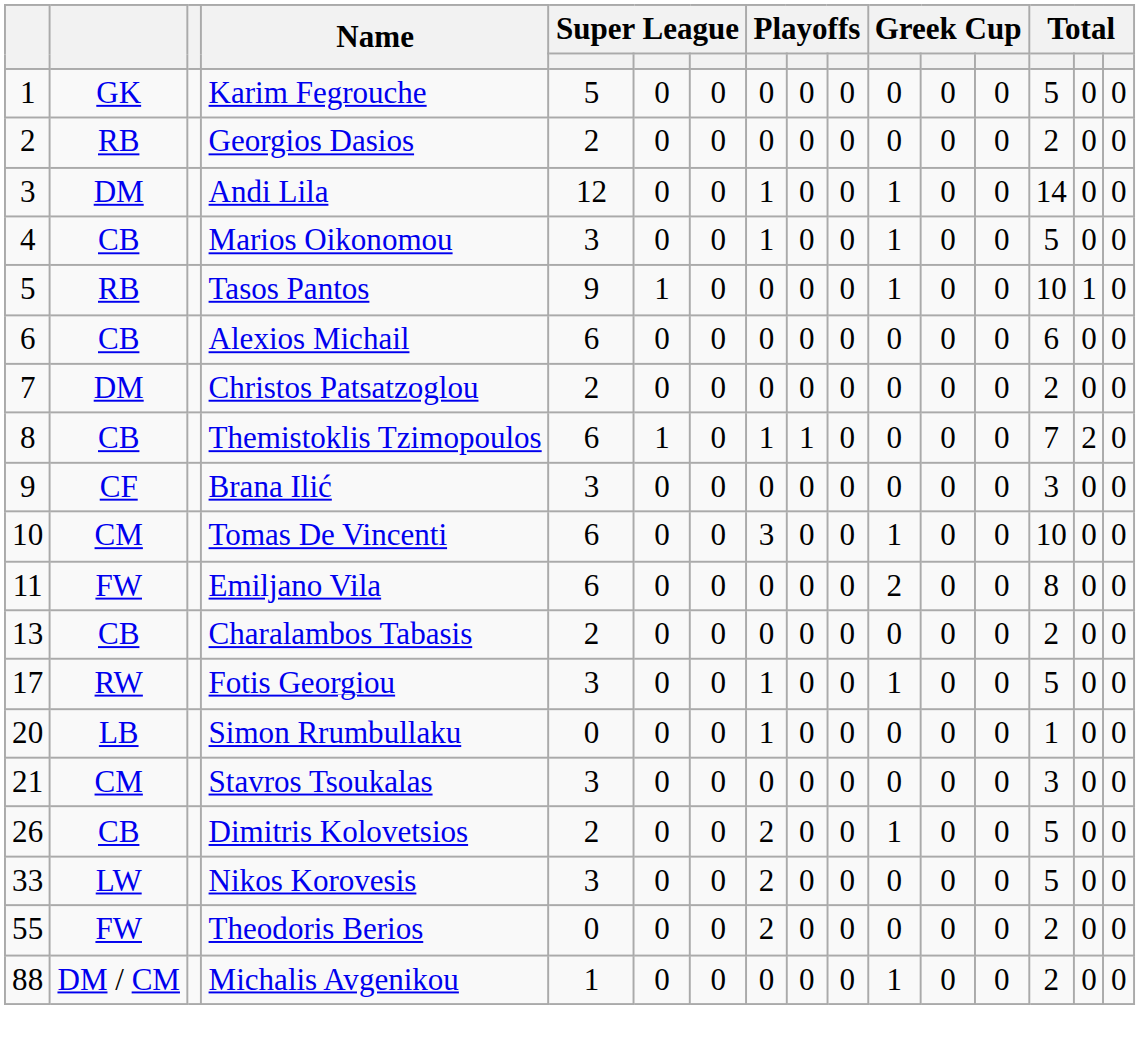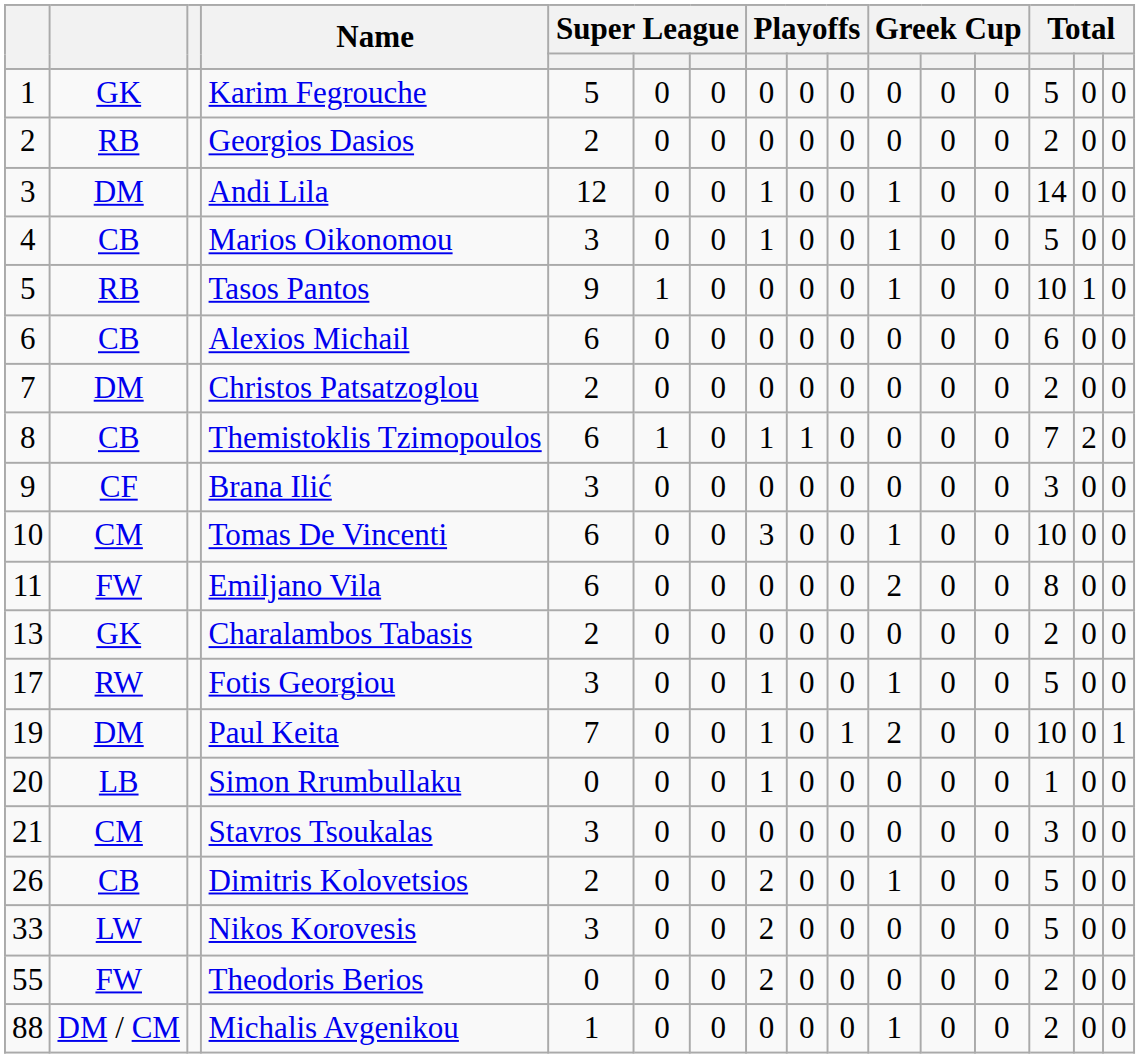Charalambos Tabasis | column 2: CB -> GK
+ row: 19 | DM | Paul Keita | 7 | 0 | 0 | 1 | 0 | 1 | 2 | 0 | 0 | 10 | 0 | 1
